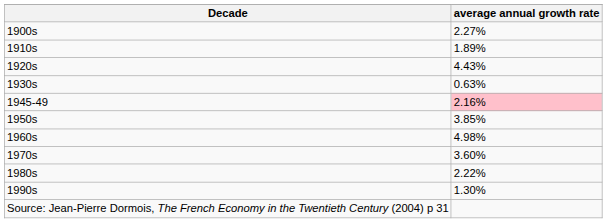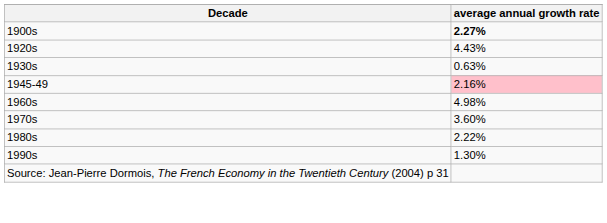1900s | average annual growth rate: normal -> bold
- row: 1910s | 1.89%
- row: 1950s | 3.85%
